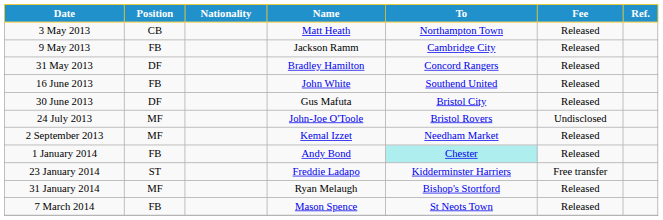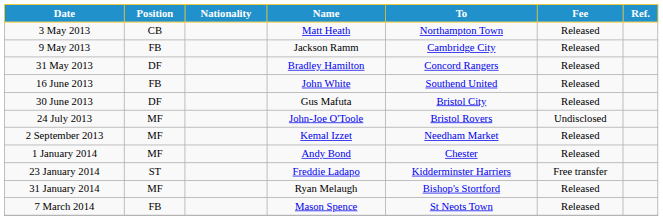1 January 2014 | Position: FB -> MF
1 January 2014 | To: paleturquoise background -> no background
